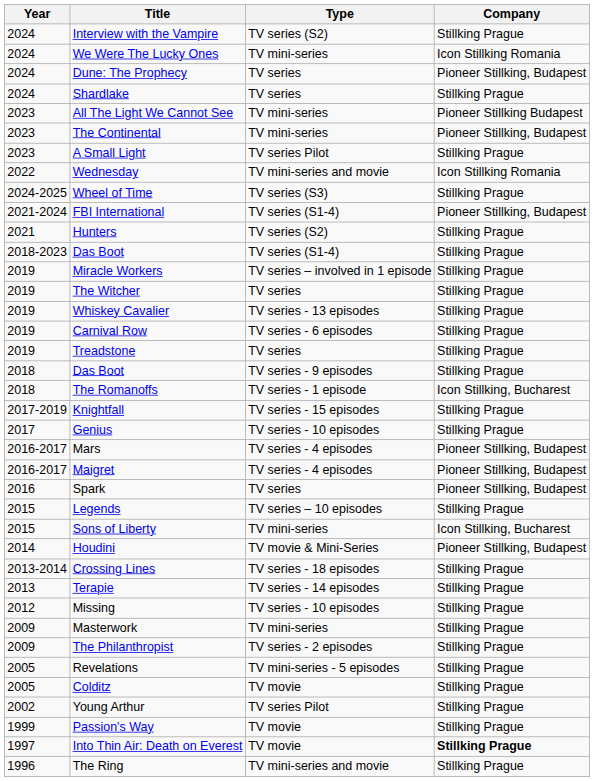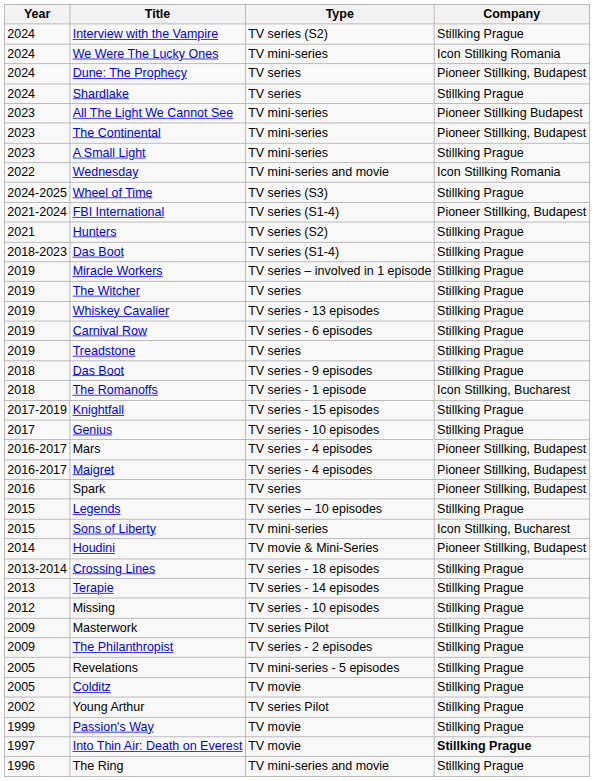A Small Light | Type: TV series Pilot -> TV mini-series
Masterwork | Type: TV mini-series -> TV series Pilot
